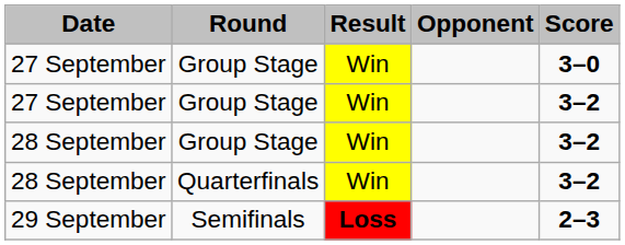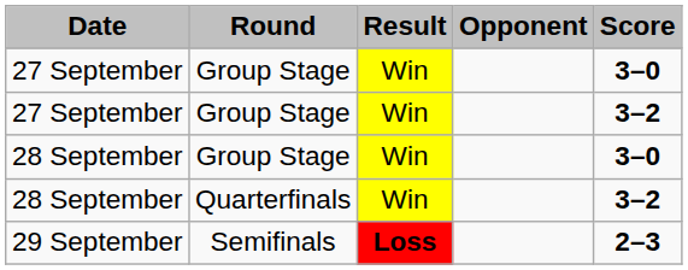28 September / Group Stage | Score: 3–2 -> 3–0
